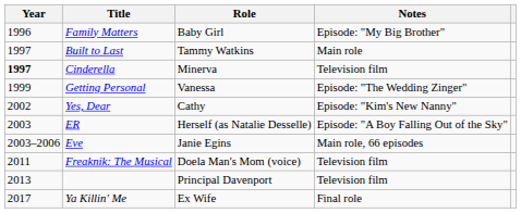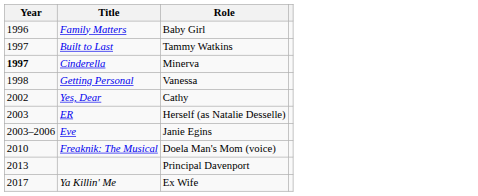- column: Notes | Episode: "My Big Brother" | Main role | Television film | Episode: "The Wedding Zinger" | Episode: "Kim's New Nanny" | Episode: "A Boy Falling Out of the Sky" | Main role, 66 episodes | Television film | Television film | Final role
Getting Personal | Year: 1999 -> 1998
Freaknik: The Musical | Year: 2011 -> 2010
